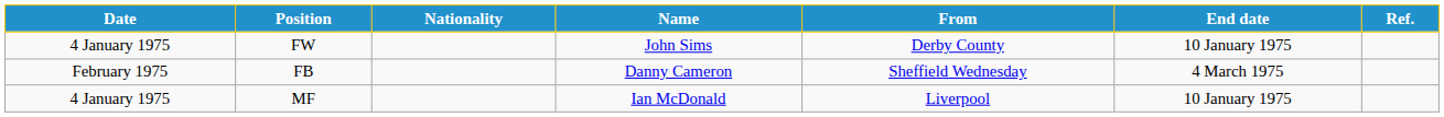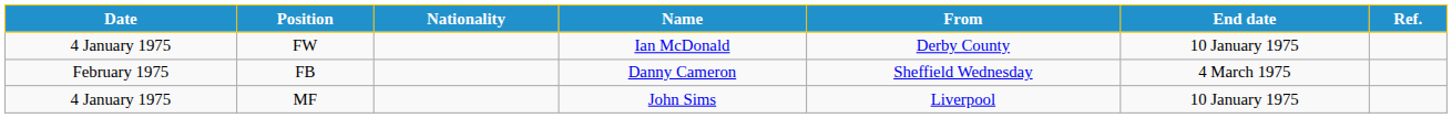FW | Name: John Sims -> Ian McDonald
MF | Name: Ian McDonald -> John Sims
